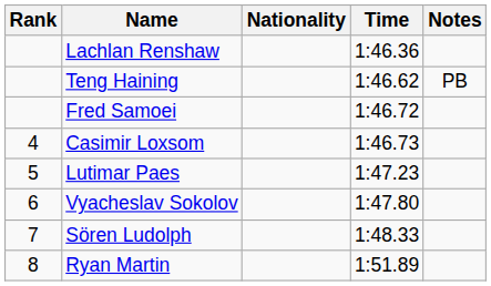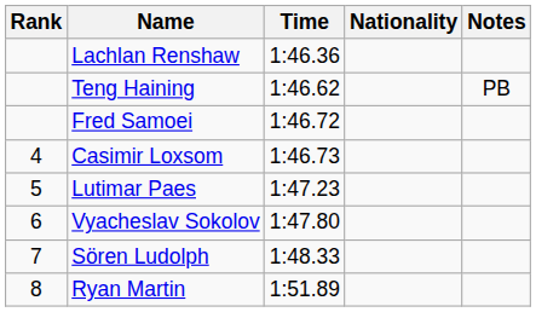columns swapped: Nationality <-> Time
